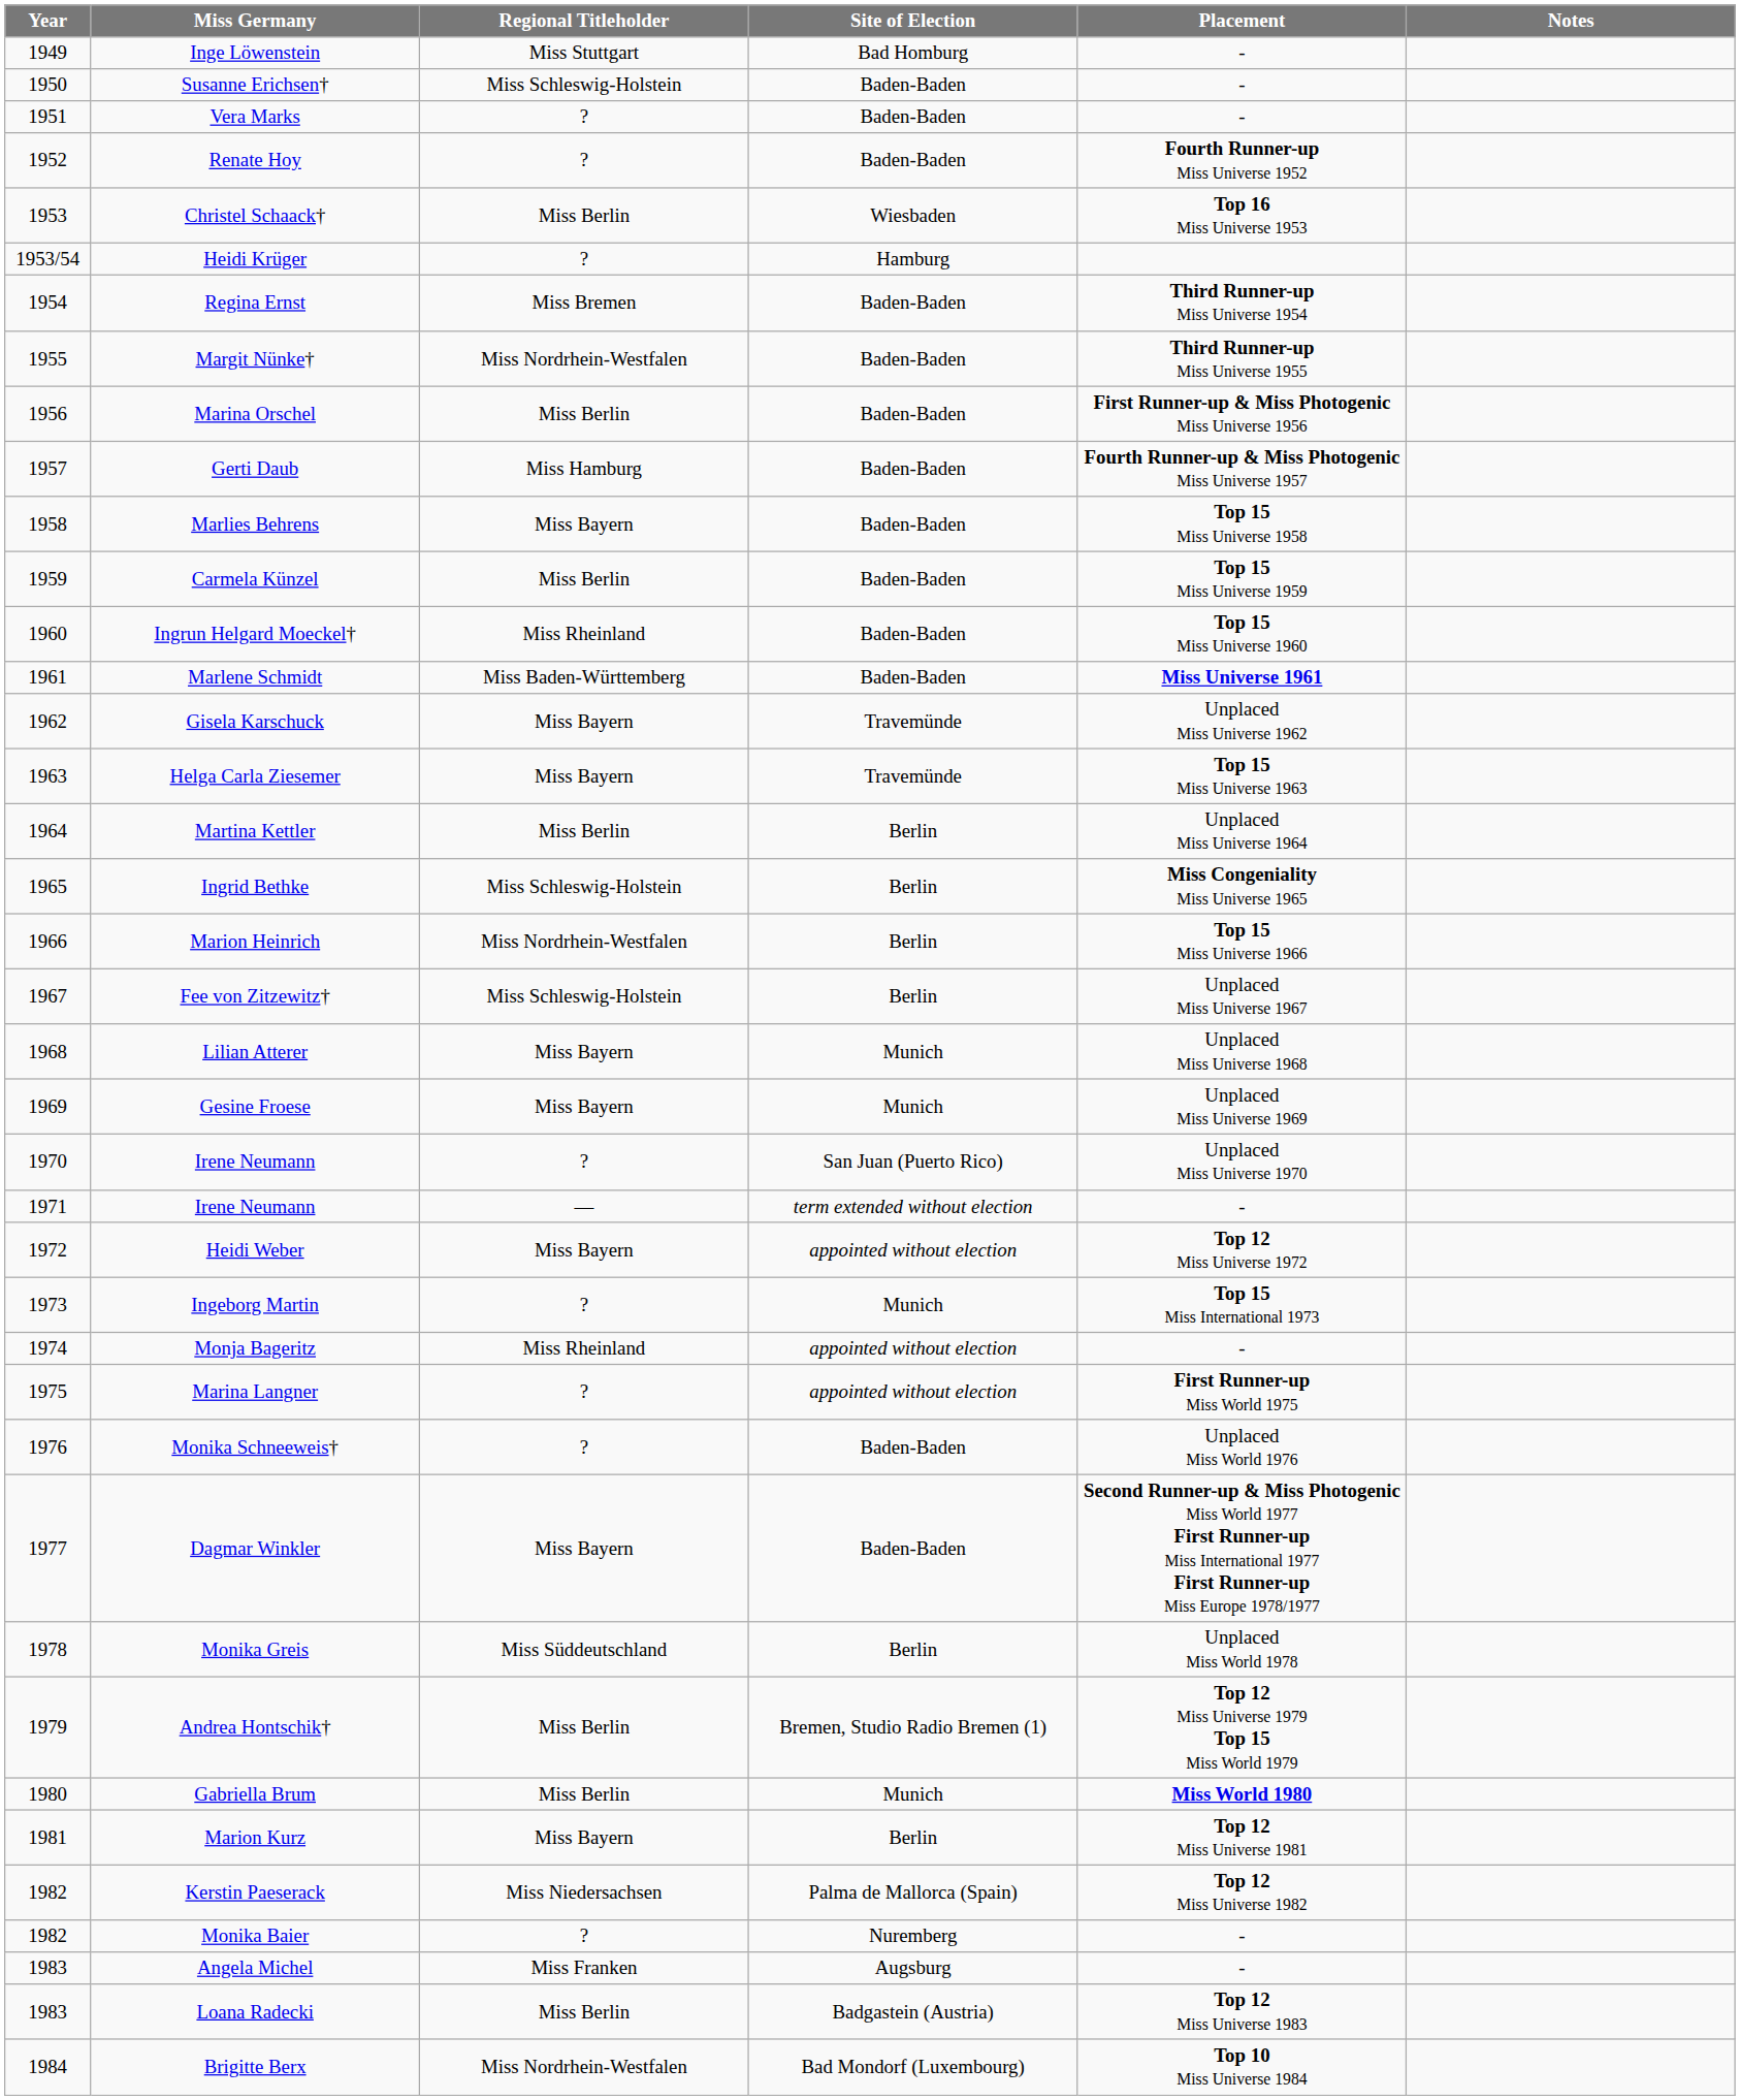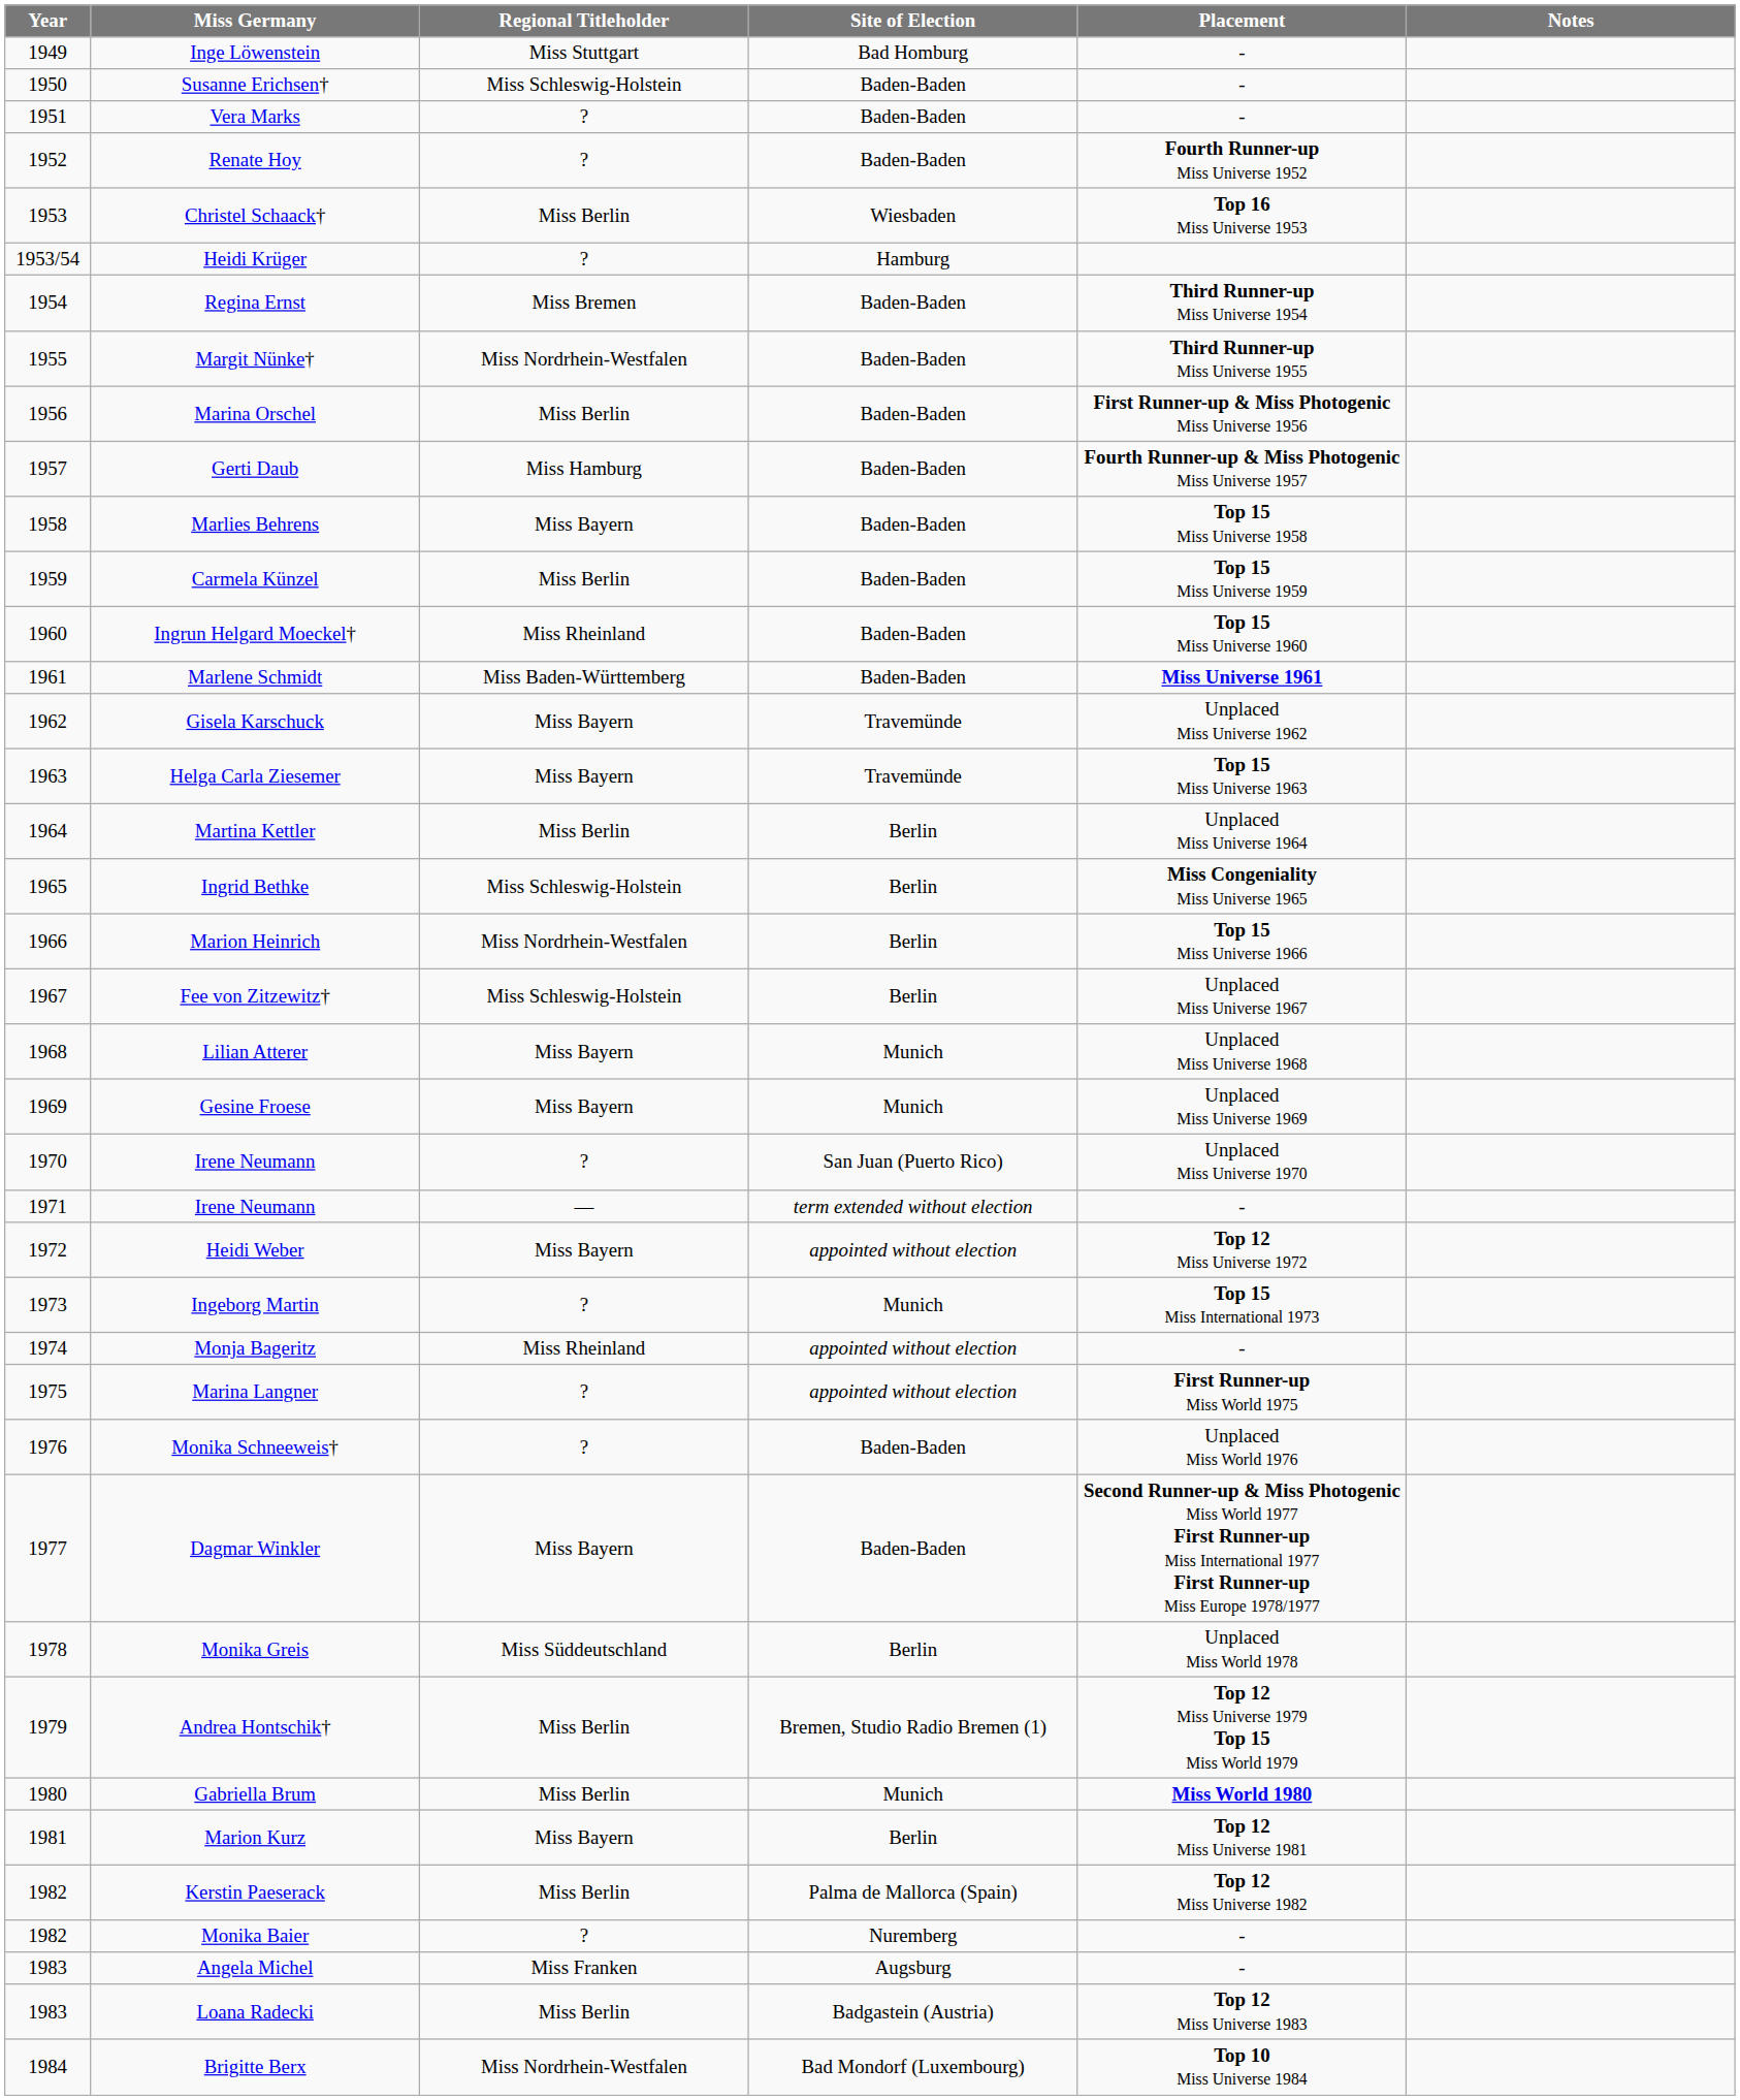Kerstin Paeserack | Regional Titleholder: Miss Niedersachsen -> Miss Berlin
